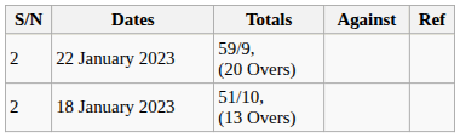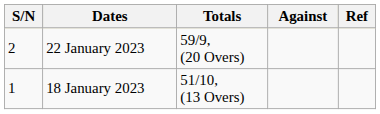18 January 2023 | S/N: 2 -> 1
